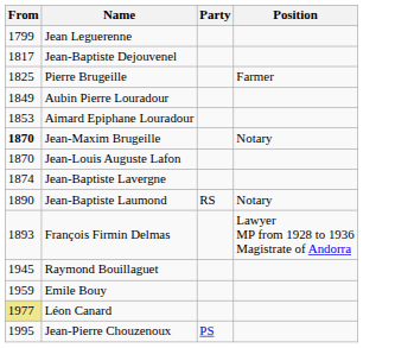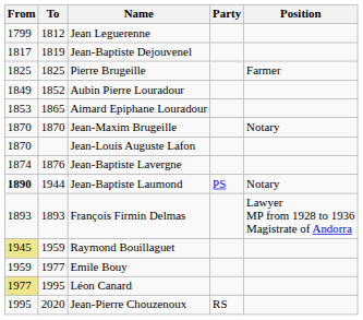+ column: To | 1812 | 1819 | 1825 | 1852 | 1865 | 1870 | 1876 | 1944 | 1893 | 1959 | 1977 | 1995 | 2020
Jean-Maxim Brugeille | From: bold -> normal
Jean-Baptiste Laumond | From: normal -> bold
Jean-Baptiste Laumond | Party: RS -> PS
Raymond Bouillaguet | From: no background -> khaki background
Jean-Pierre Chouzenoux | Party: PS -> RS
